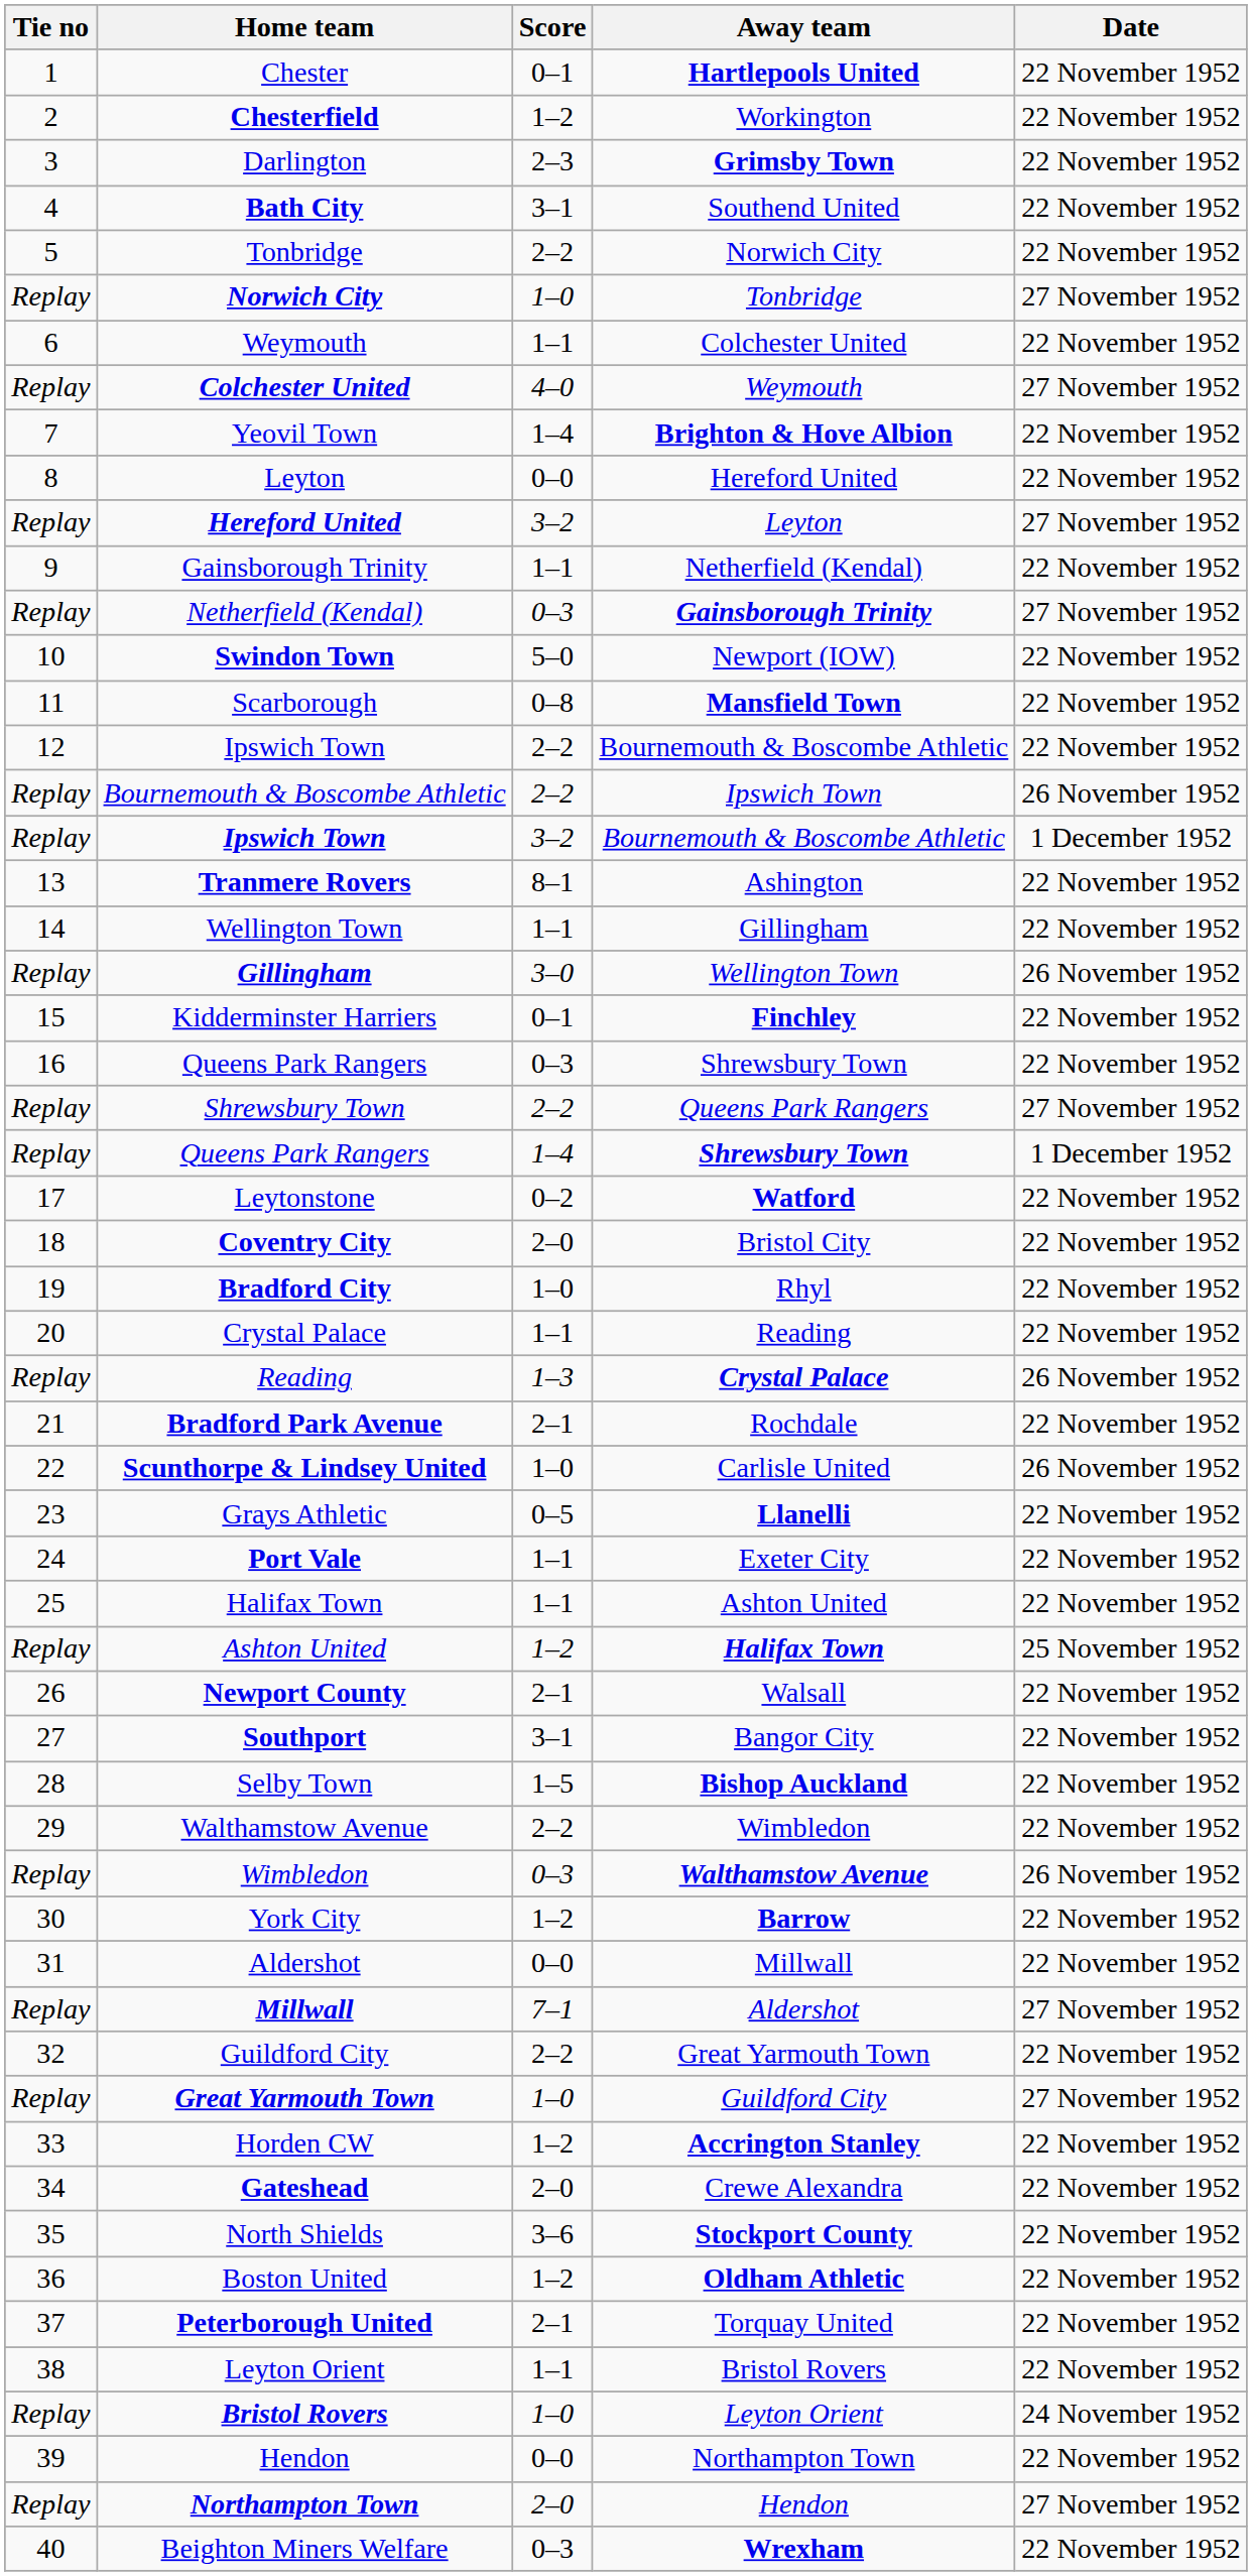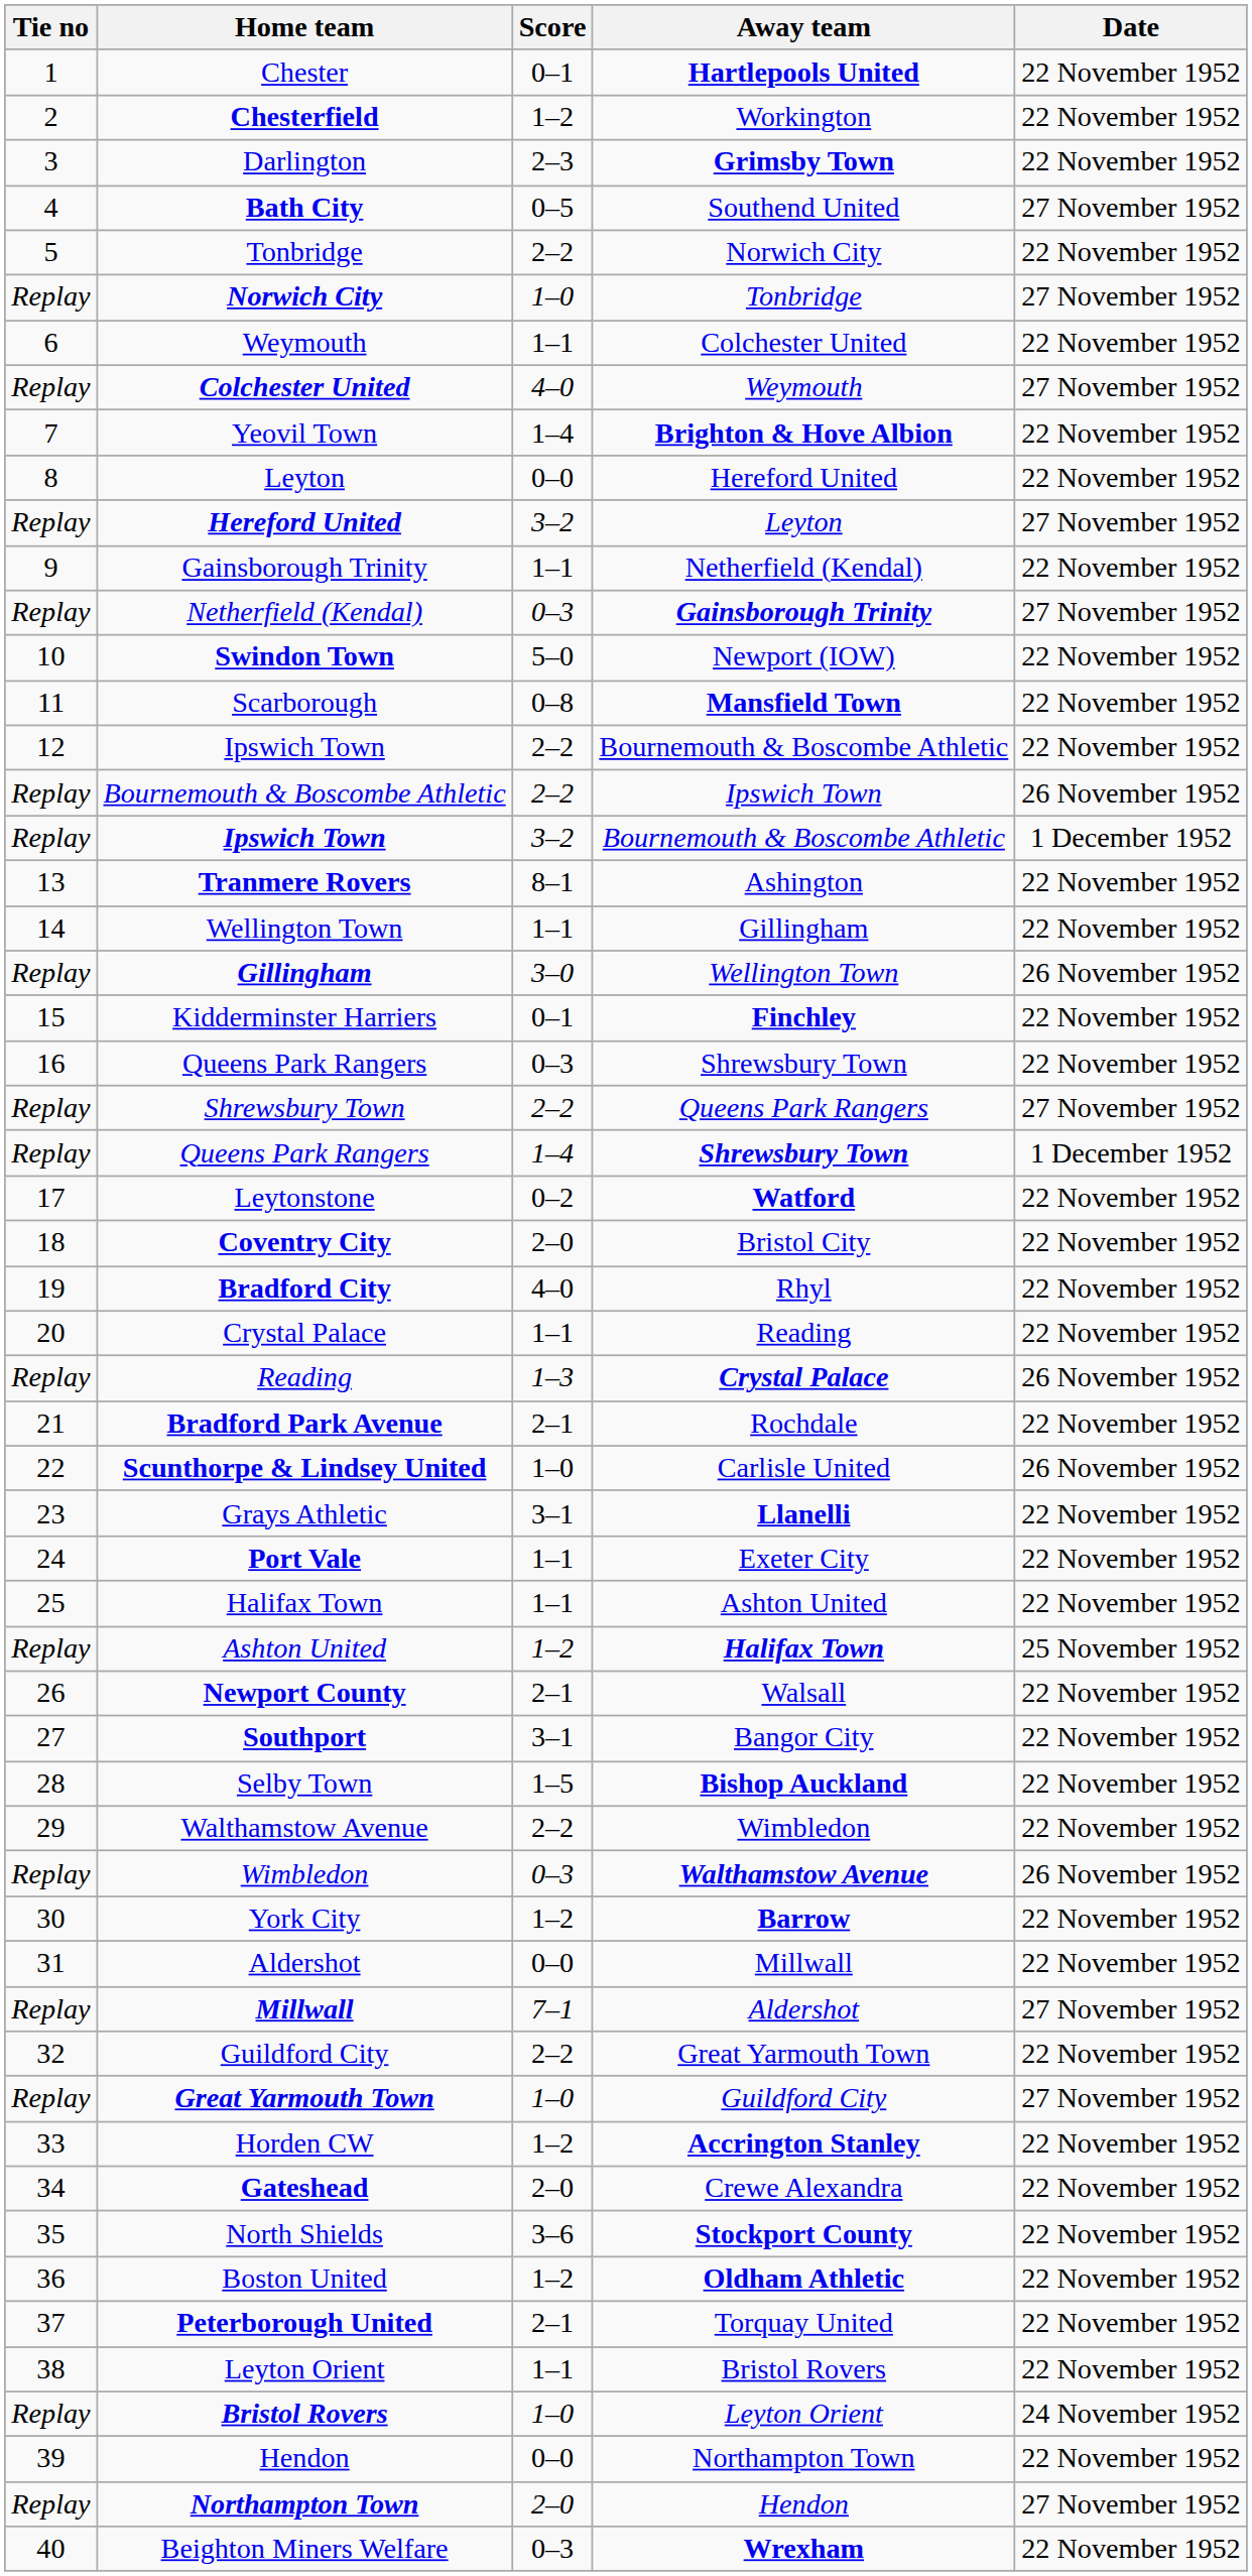Bath City | Score: 3–1 -> 0–5
Bath City | Date: 22 November 1952 -> 27 November 1952
Bradford City | Score: 1–0 -> 4–0
Grays Athletic | Score: 0–5 -> 3–1
